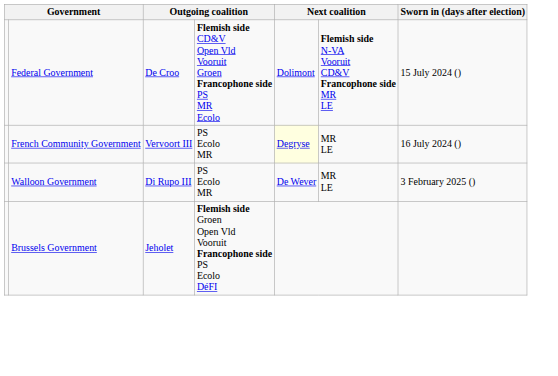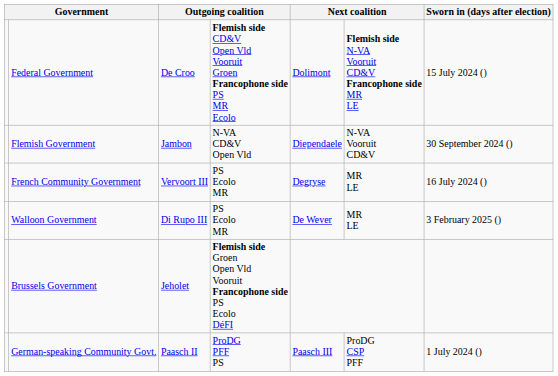+ row: Flemish Government | Jambon | N-VA CD&V Open Vld | Diependaele | N-VA Vooruit CD&V | 30 September 2024 ()
French Community Government | column 5: lightyellow background -> no background
+ row: German-speaking Community Govt. | Paasch II | ProDG PFF PS | Paasch III | ProDG CSP PFF | 1 July 2024 ()
